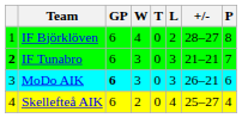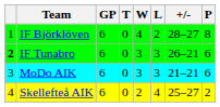columns swapped: W <-> T
IF Tunabro | +/-: 21–21 -> 26–21
IF Tunabro | P: 7 -> 6
MoDo AIK | GP: bold -> normal
MoDo AIK | +/-: 26–21 -> 21–21
Skellefteå AIK | P: 4 -> 2
